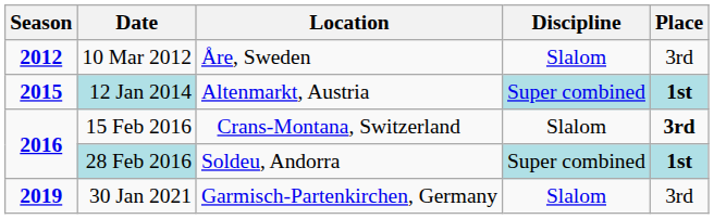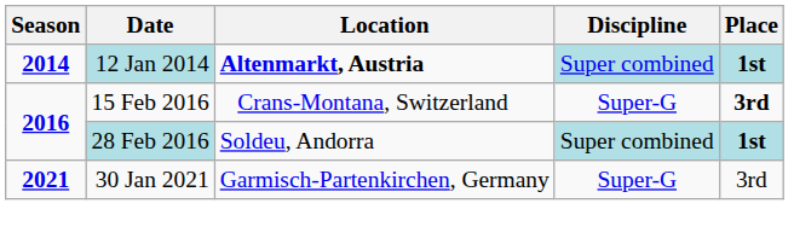- row: 2012 | 10 Mar 2012 | Åre, Sweden | Slalom | 3rd
12 Jan 2014 | Season: 2015 -> 2014
12 Jan 2014 | Location: normal -> bold
15 Feb 2016 | Discipline: Slalom -> Super-G
30 Jan 2021 | Season: 2019 -> 2021
30 Jan 2021 | Discipline: Slalom -> Super-G
